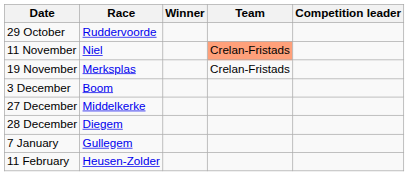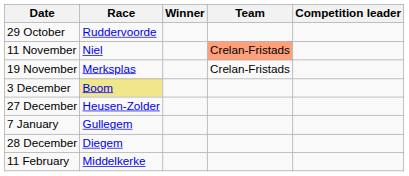3 December | Race: no background -> khaki background
27 December | Race: Middelkerke -> Heusen-Zolder
rows swapped: 28 December <-> 7 January
11 February | Race: Heusen-Zolder -> Middelkerke
